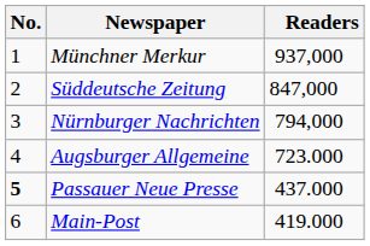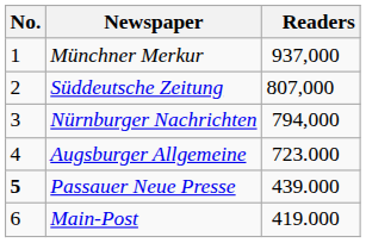Süddeutsche Zeitung | Readers: 847,000 -> 807,000
Passauer Neue Presse | Readers: 437.000 -> 439.000
